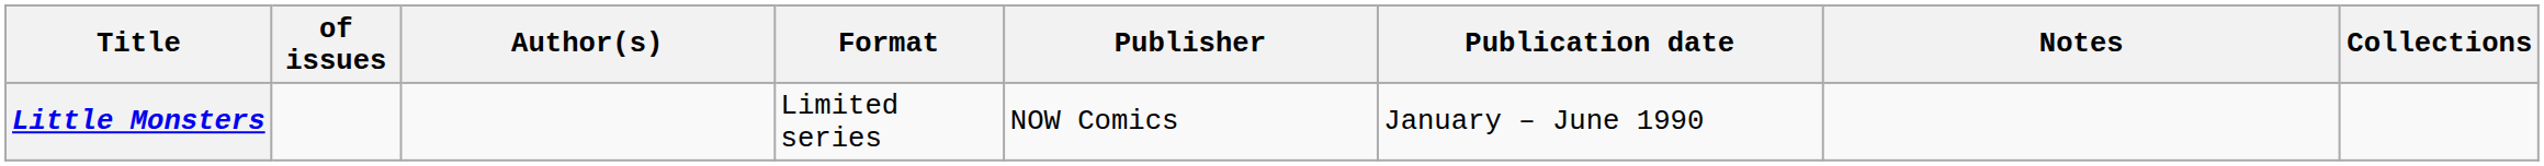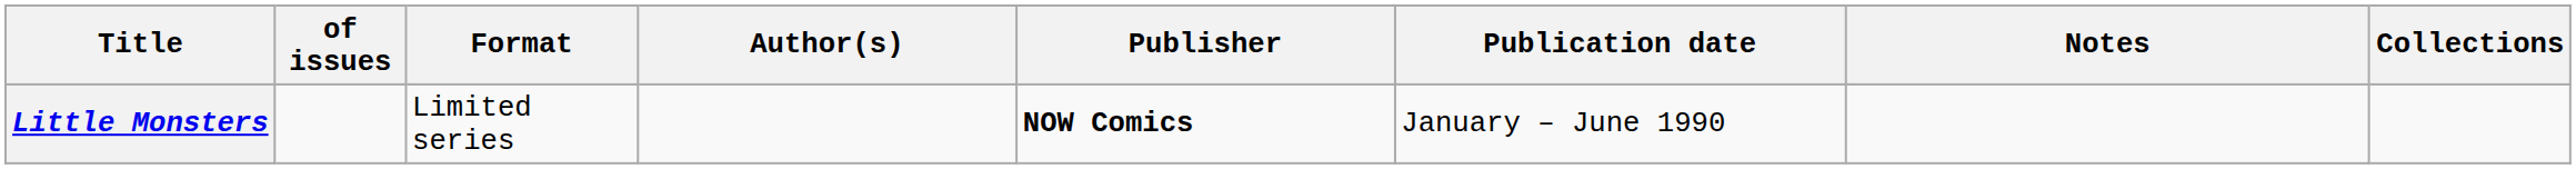columns swapped: Format <-> Author(s)
Little Monsters | Publisher: normal -> bold
